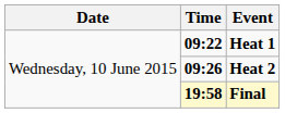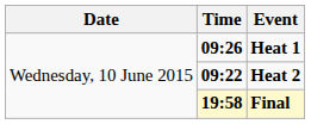Heat 1 | Time: 09:22 -> 09:26
Heat 2 | Time: 09:26 -> 09:22
